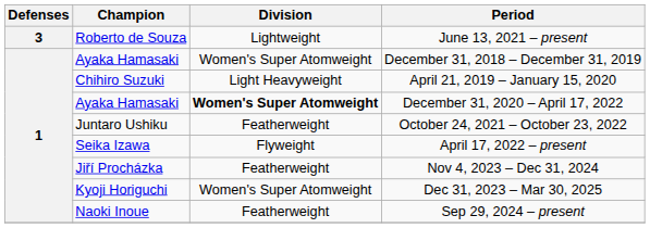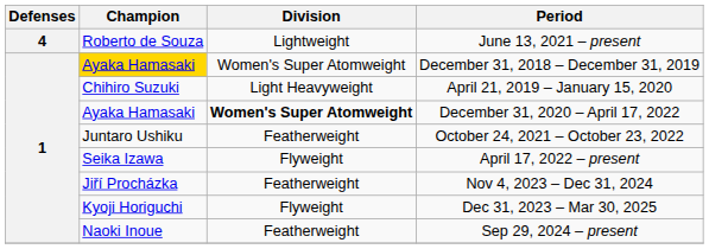June 13, 2021 – present | Defenses: 3 -> 4
December 31, 2018 – December 31, 2019 | Champion: no background -> gold background
Dec 31, 2023 – Mar 30, 2025 | Division: Women's Super Atomweight -> Flyweight
